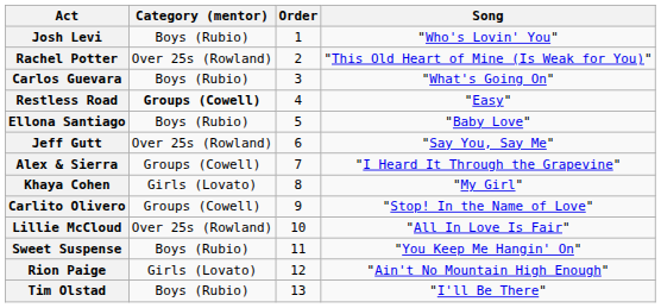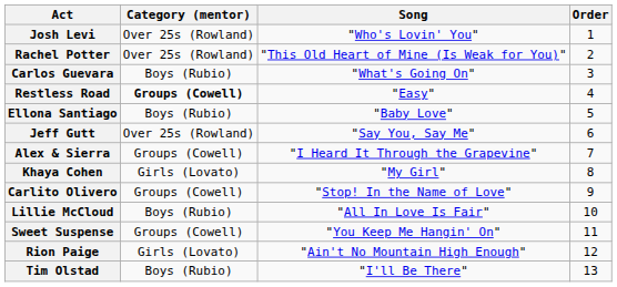columns swapped: Order <-> Song
Josh Levi | Category (mentor): Boys (Rubio) -> Over 25s (Rowland)
Lillie McCloud | Category (mentor): Over 25s (Rowland) -> Boys (Rubio)
Sweet Suspense | Category (mentor): Boys (Rubio) -> Groups (Cowell)
